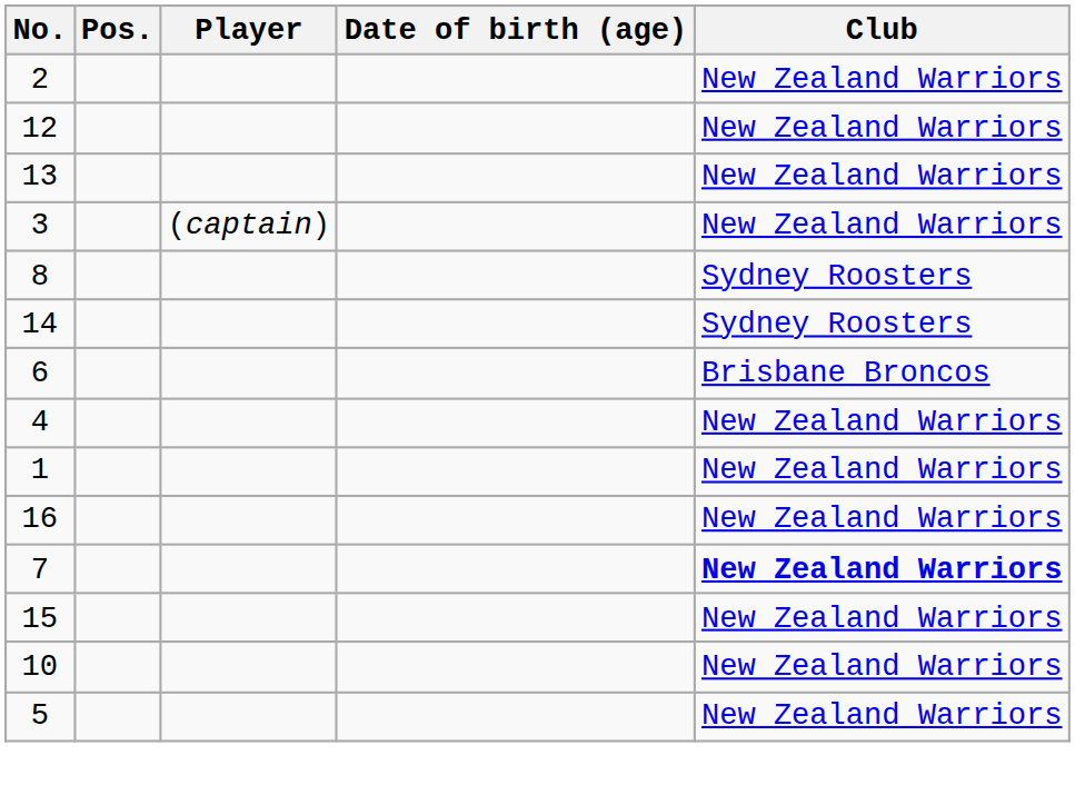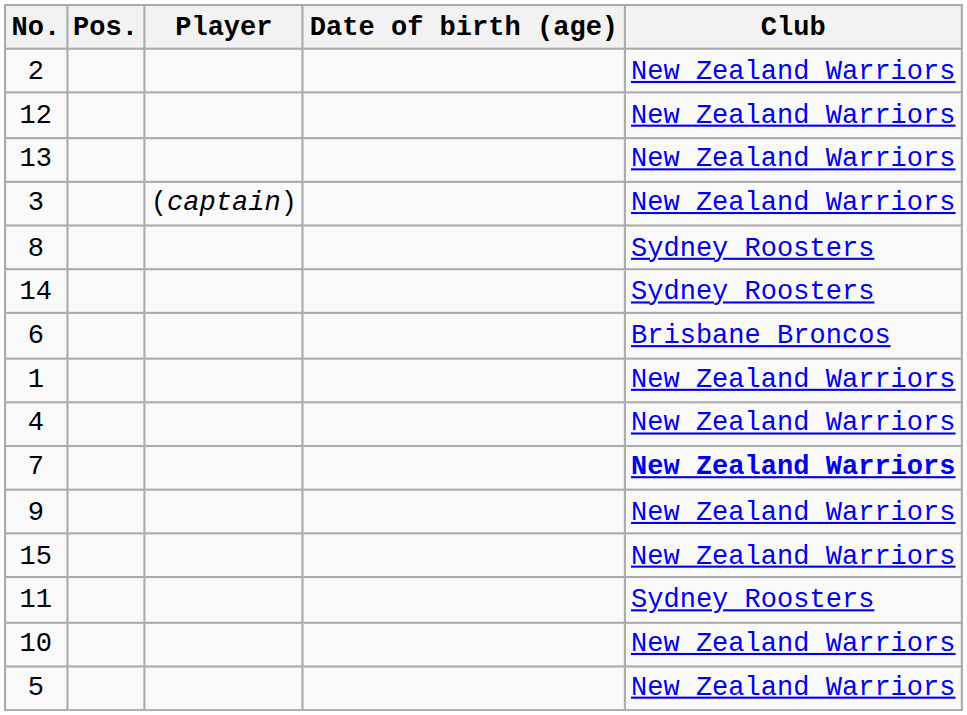rows swapped: 4 <-> 1
- row: 16 | New Zealand Warriors
+ row: 9 | New Zealand Warriors
+ row: 11 | Sydney Roosters
